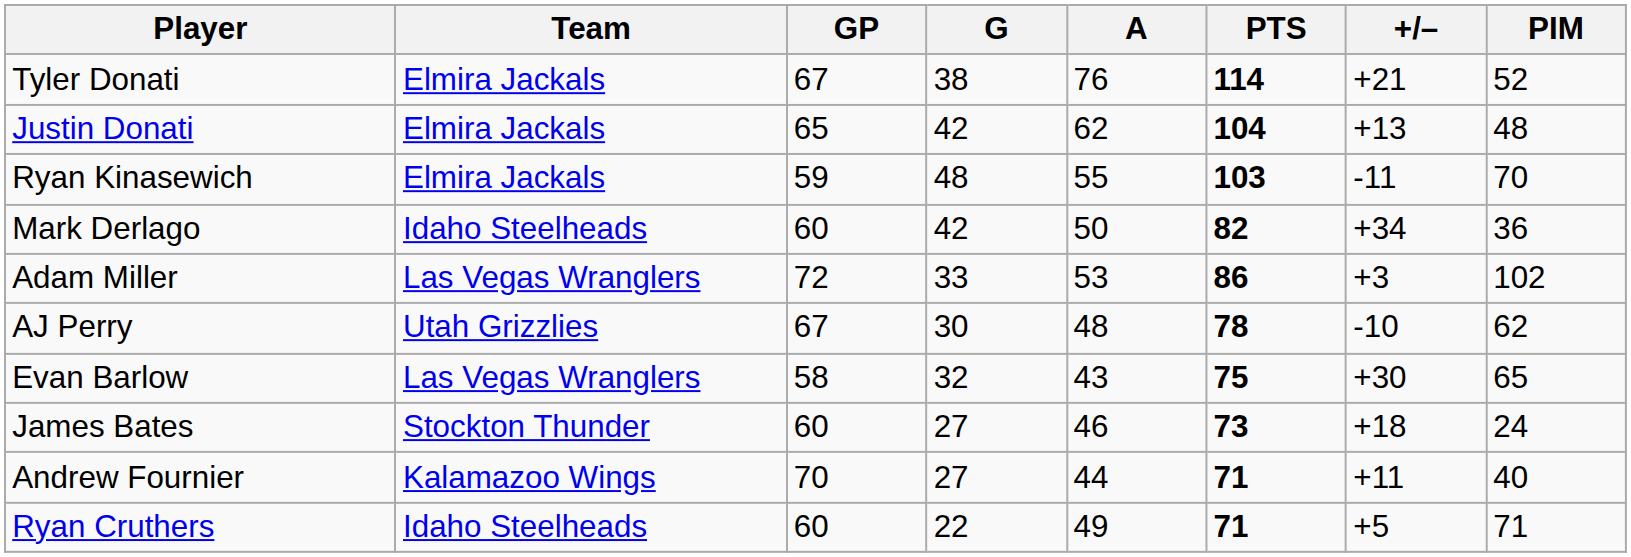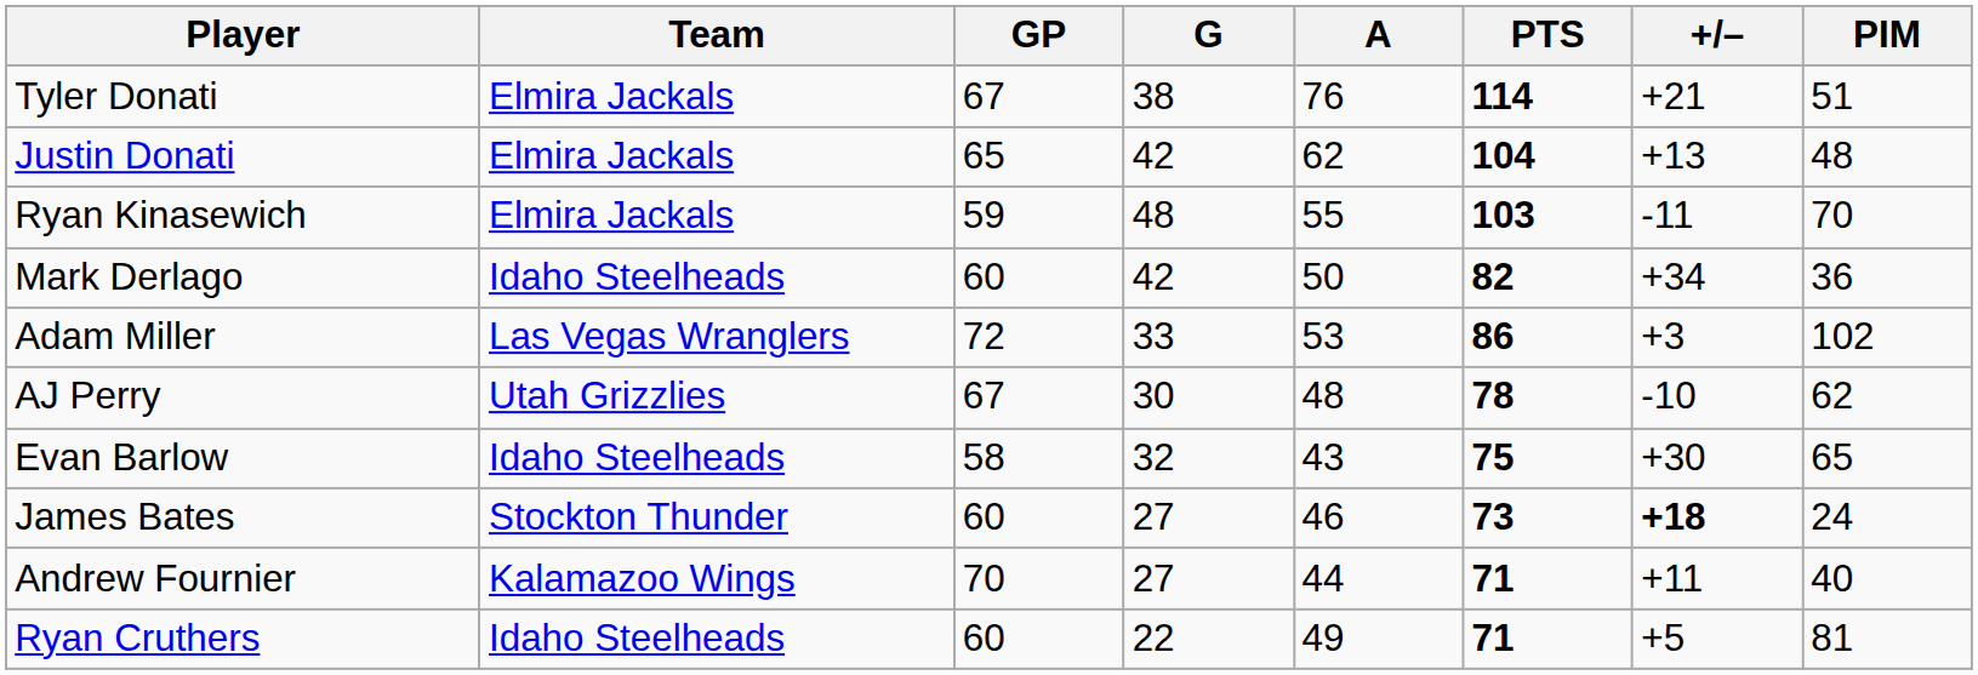Tyler Donati | PIM: 52 -> 51
Evan Barlow | Team: Las Vegas Wranglers -> Idaho Steelheads
James Bates | +/–: normal -> bold
Ryan Cruthers | PIM: 71 -> 81
